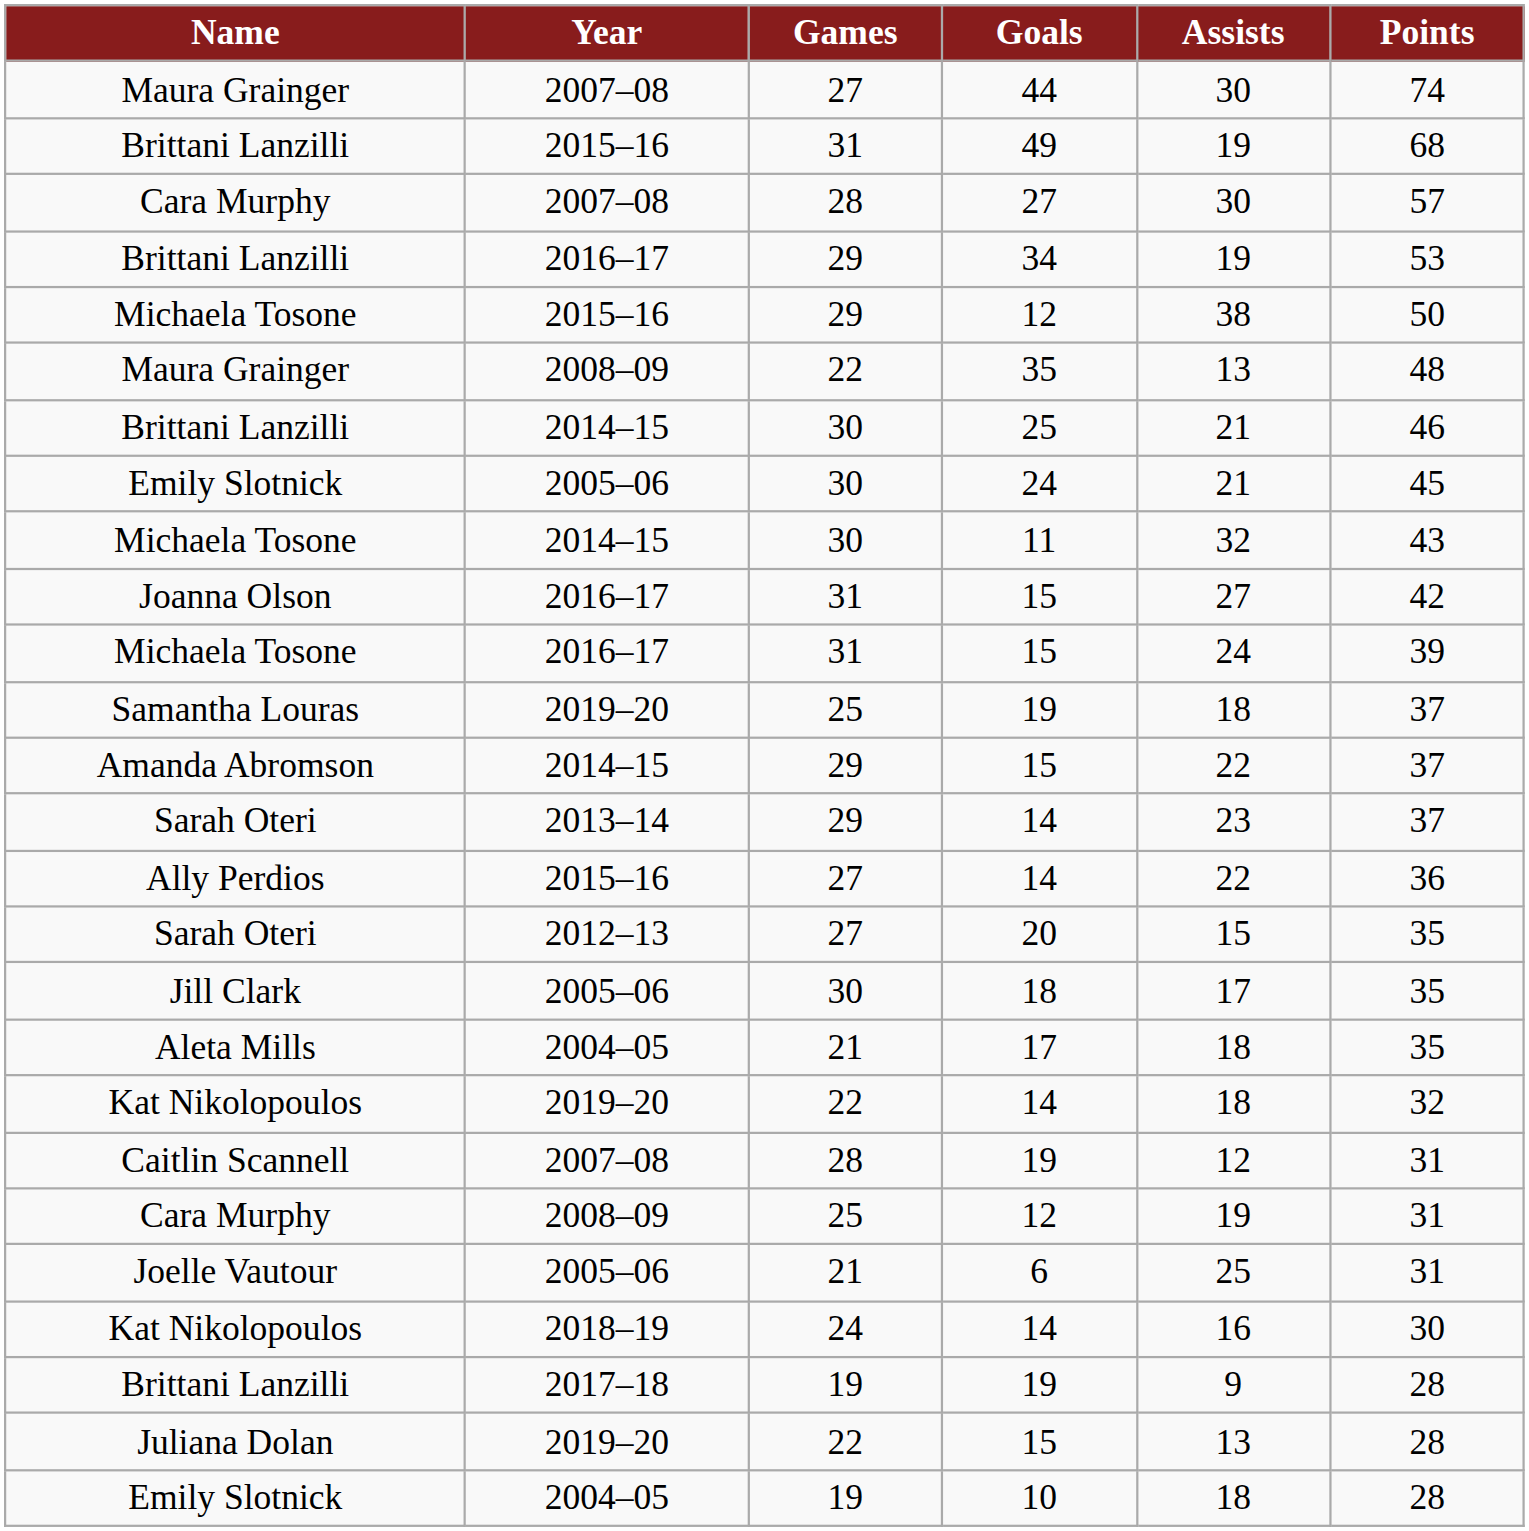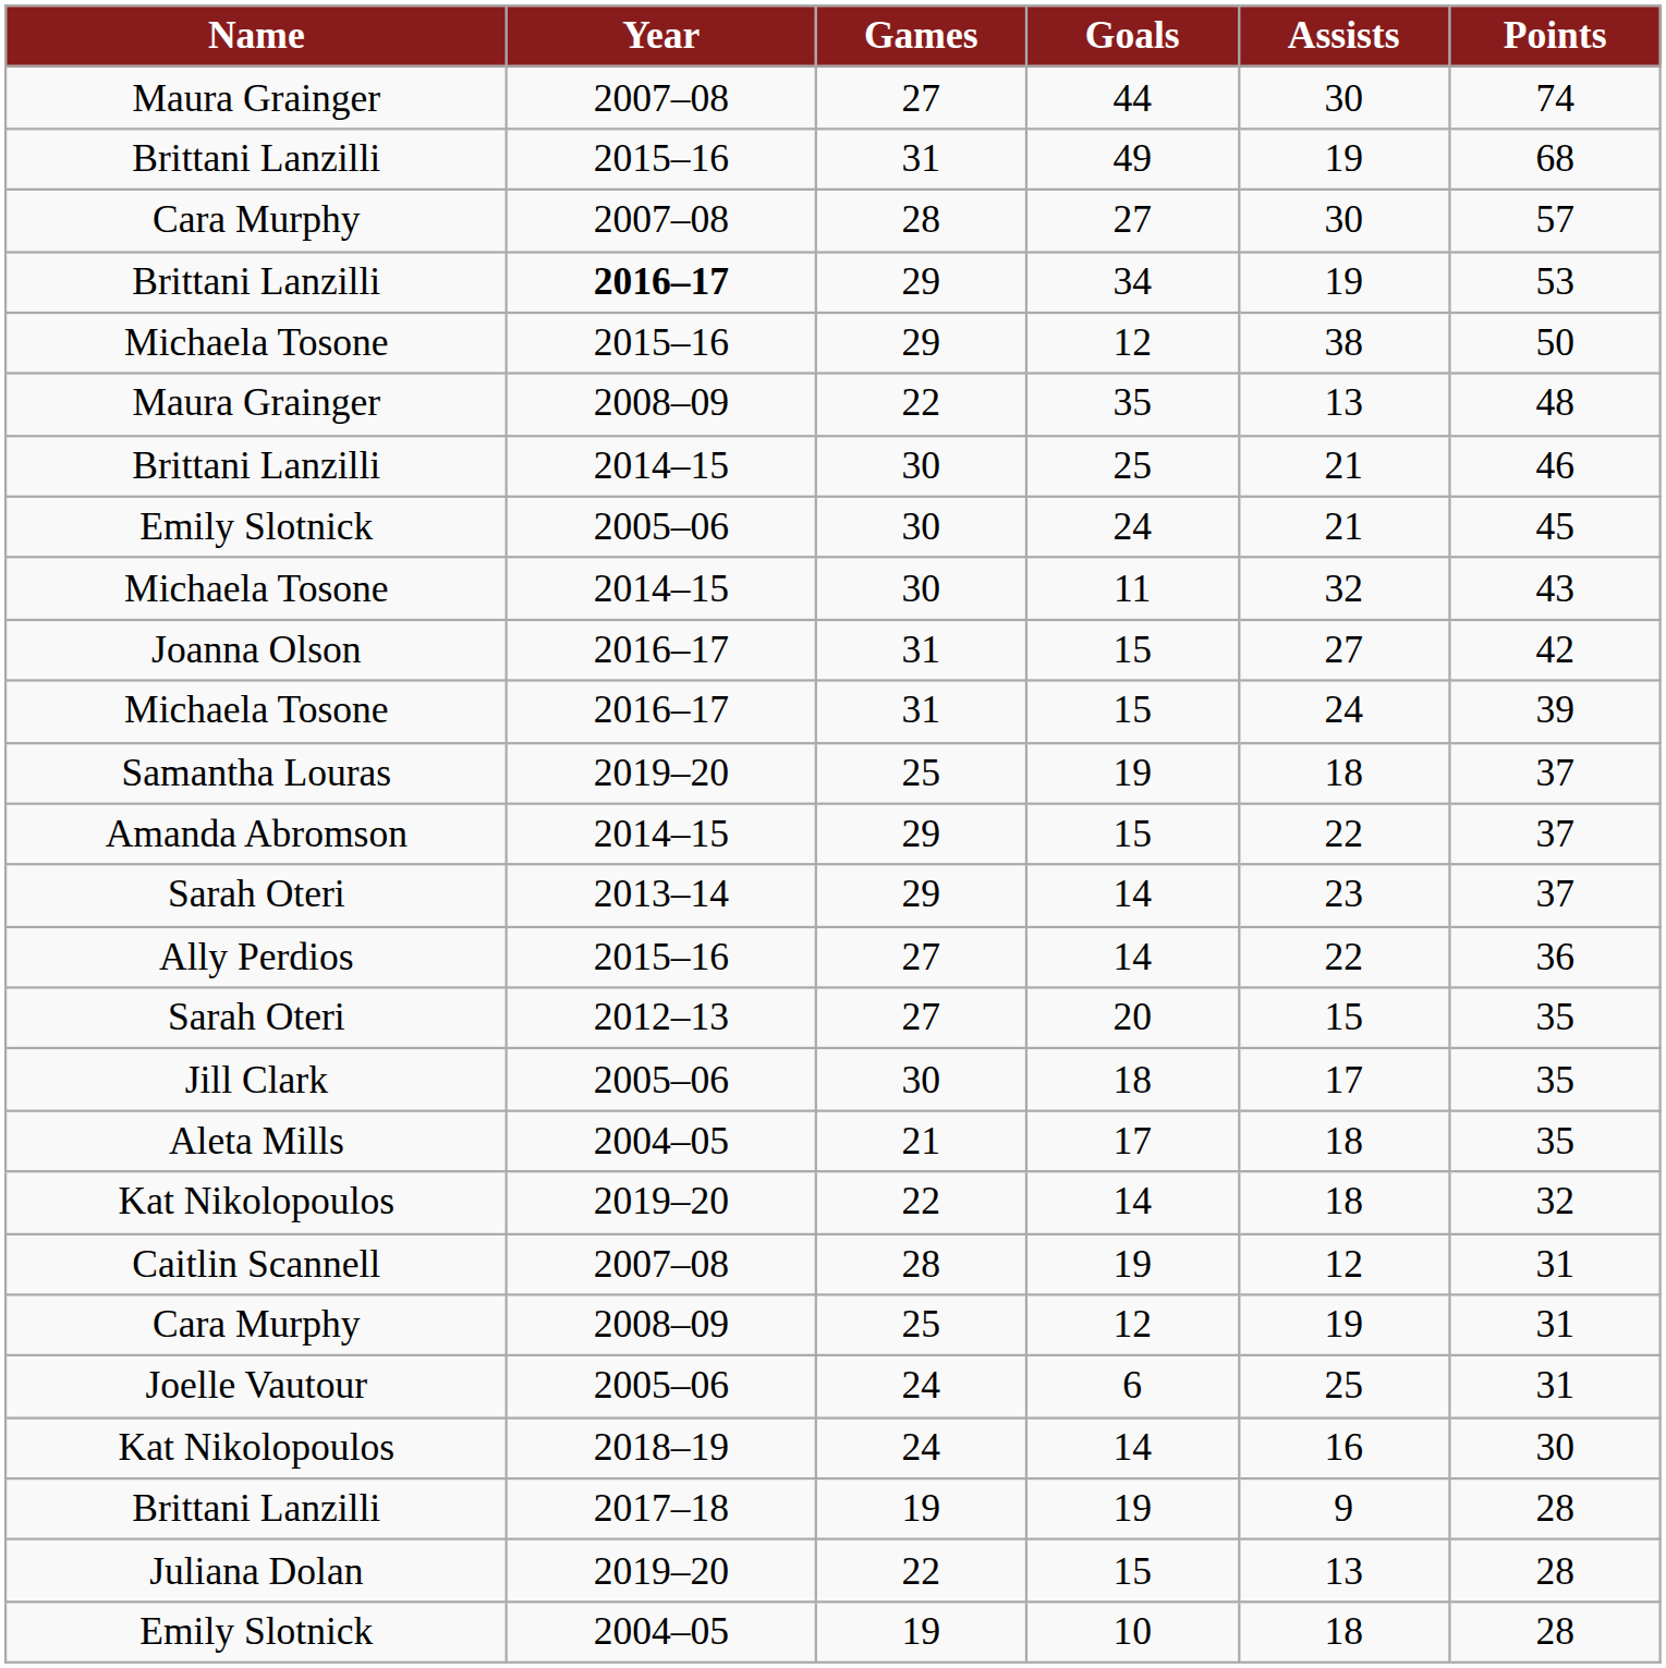34 | Year: normal -> bold
6 | Games: 21 -> 24
